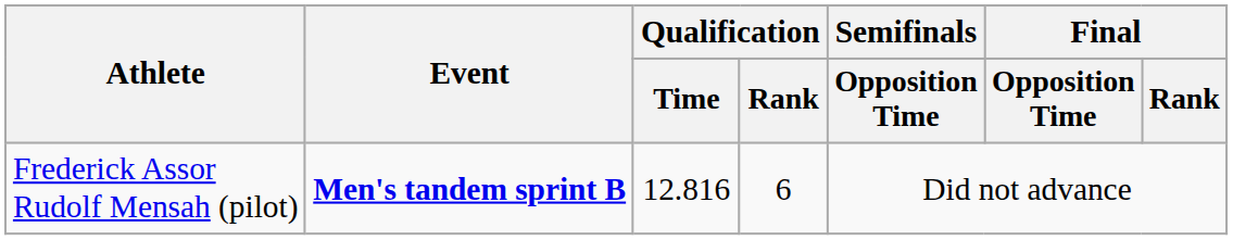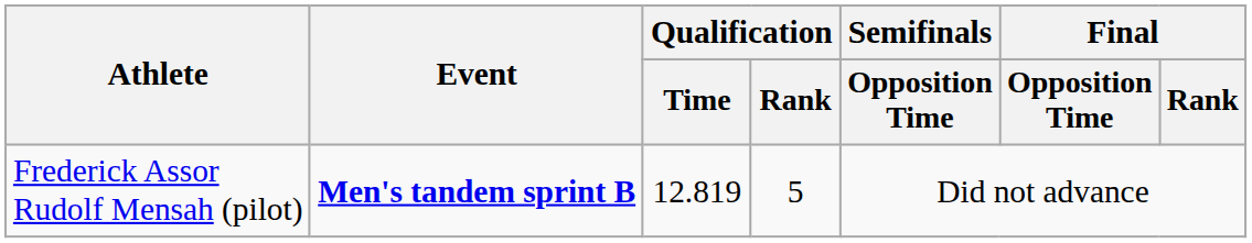Frederick Assor Rudolf Mensah (pilot) | Qualification / Time: 12.816 -> 12.819
Frederick Assor Rudolf Mensah (pilot) | Qualification / Rank: 6 -> 5
